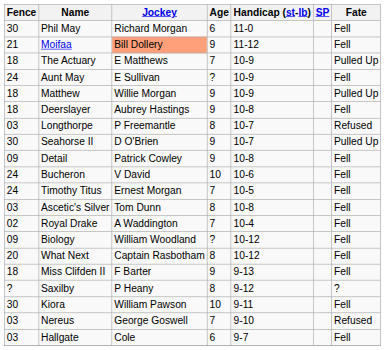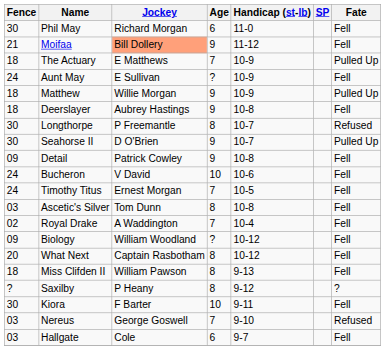Longthorpe | Fence: 03 -> 30
Miss Clifden II | Jockey: F Barter -> William Pawson
Miss Clifden II | Age: 9 -> 8
Kiora | Jockey: William Pawson -> F Barter
